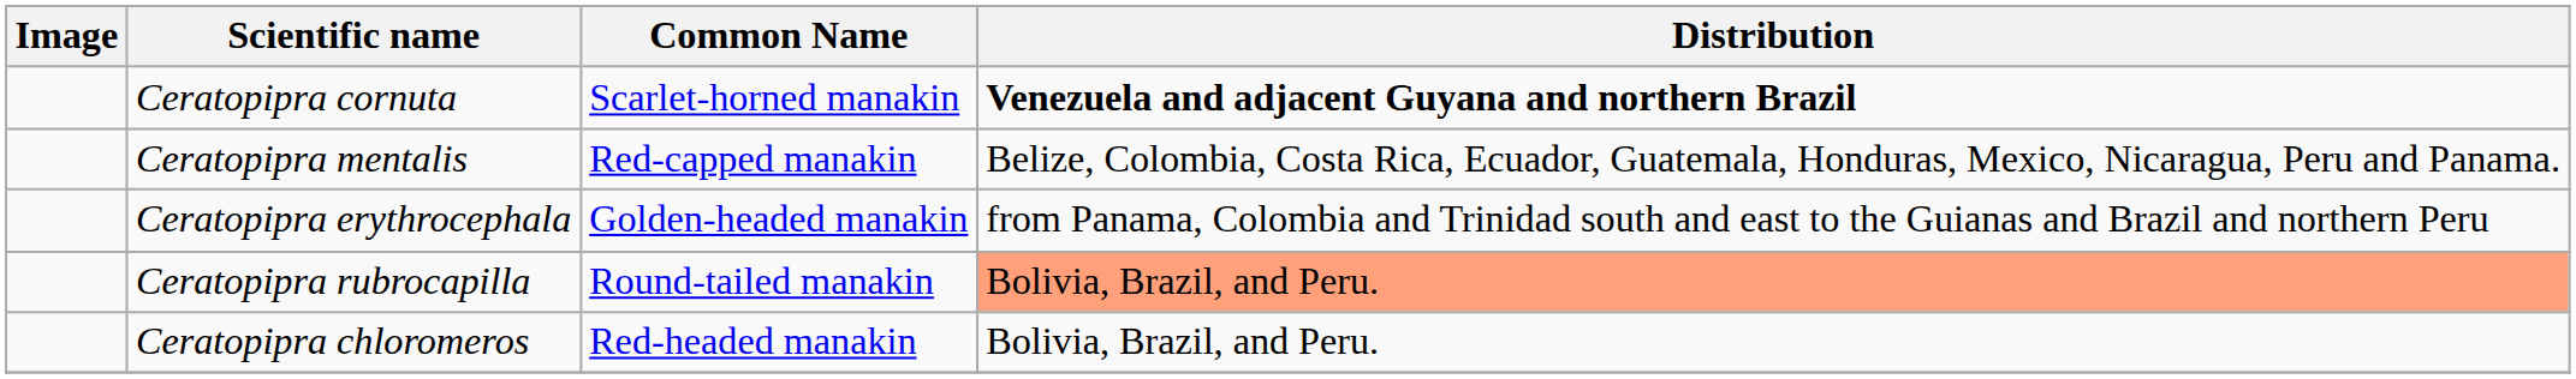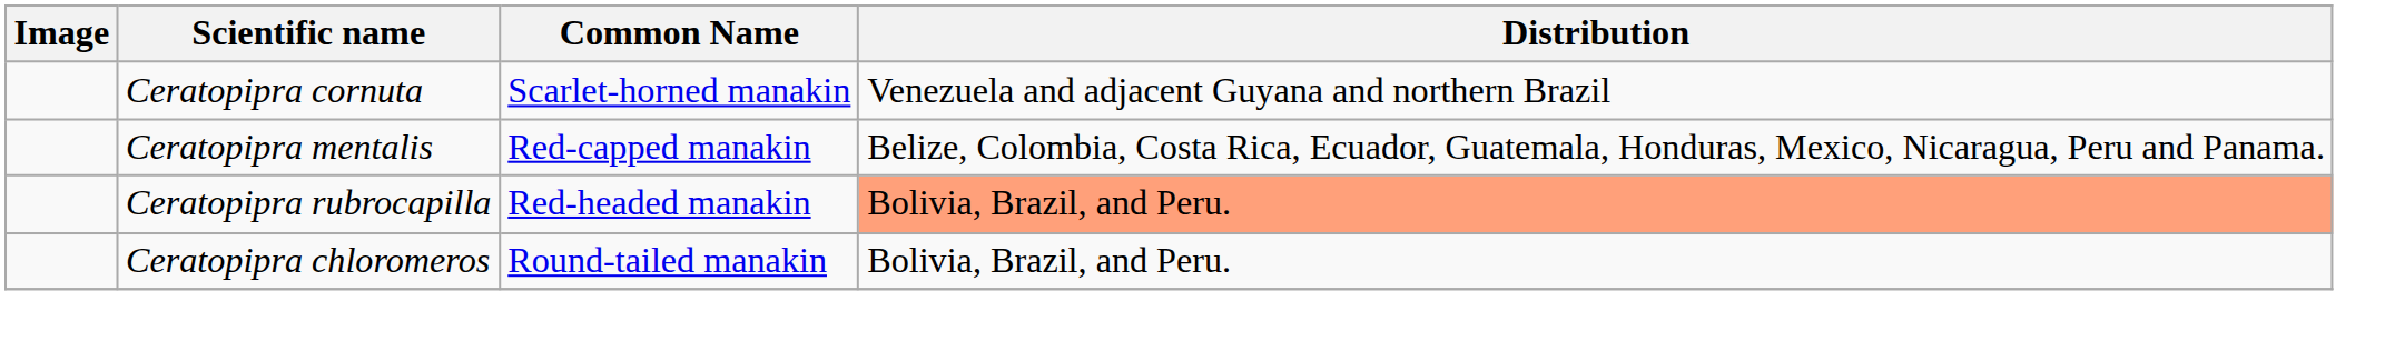Ceratopipra cornuta | Distribution: bold -> normal
- row: Ceratopipra erythrocephala | Golden-headed manakin | from Panama, Colombia and Trinidad south and east to the Guianas and Brazil and northern Peru
Ceratopipra rubrocapilla | Common Name: Round-tailed manakin -> Red-headed manakin
Ceratopipra chloromeros | Common Name: Red-headed manakin -> Round-tailed manakin
